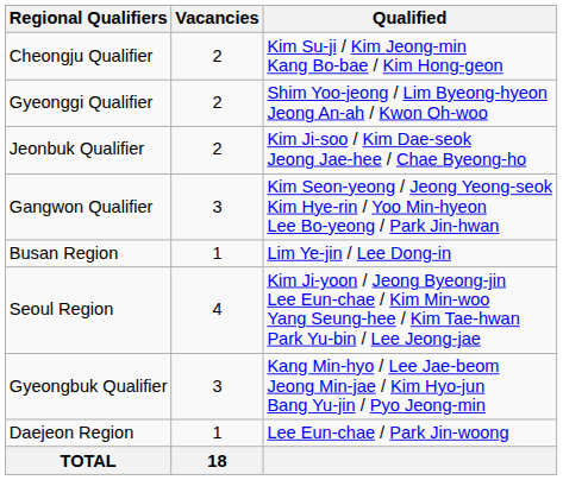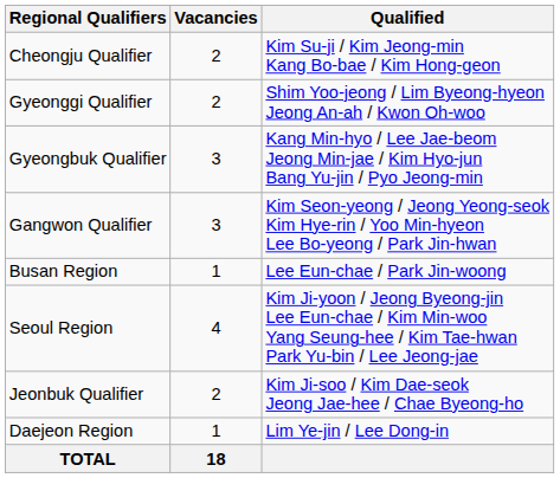rows swapped: Gyeongbuk Qualifier <-> Jeonbuk Qualifier
Busan Region | Qualified: Lim Ye-jin / Lee Dong-in -> Lee Eun-chae / Park Jin-woong
Daejeon Region | Qualified: Lee Eun-chae / Park Jin-woong -> Lim Ye-jin / Lee Dong-in
